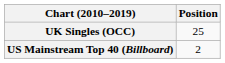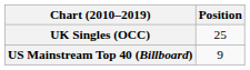US Mainstream Top 40 (Billboard) | Position: 2 -> 9
